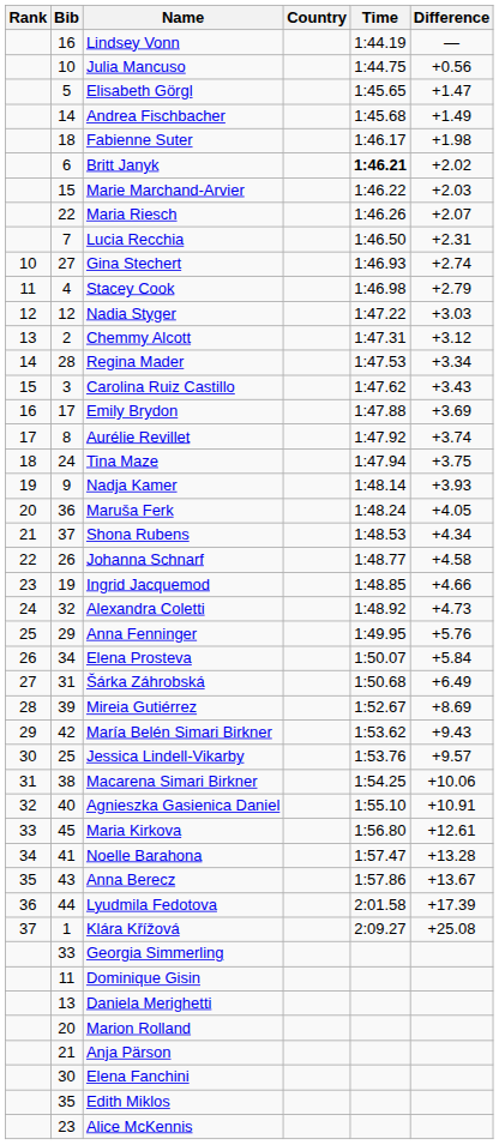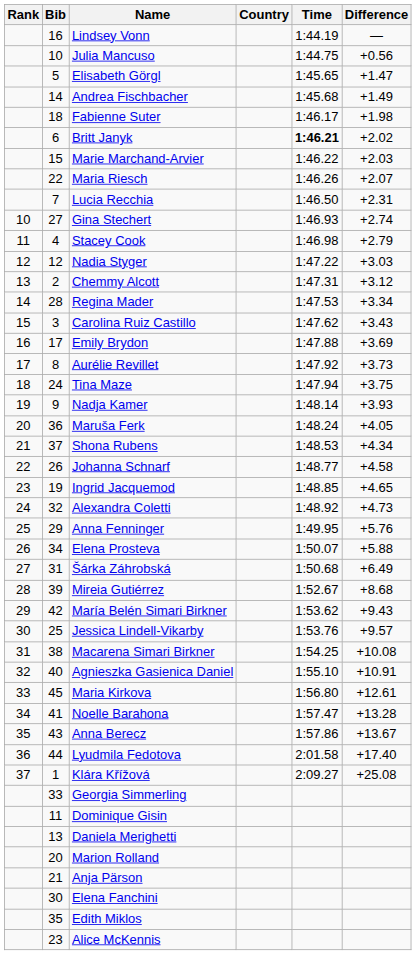Aurélie Revillet | Difference: +3.74 -> +3.73
Ingrid Jacquemod | Difference: +4.66 -> +4.65
Elena Prosteva | Difference: +5.84 -> +5.88
Mireia Gutiérrez | Difference: +8.69 -> +8.68
Macarena Simari Birkner | Difference: +10.06 -> +10.08
Lyudmila Fedotova | Difference: +17.39 -> +17.40
